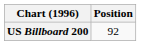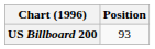US Billboard 200 | Position: 92 -> 93
